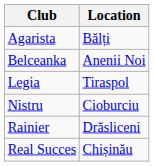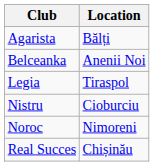+ row: Noroc | Nimoreni
- row: Rainier | Drăsliceni
